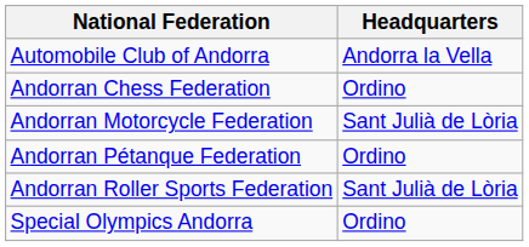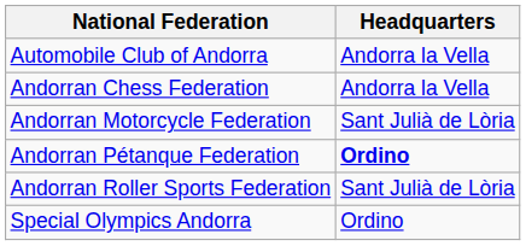Andorran Chess Federation | Headquarters: Ordino -> Andorra la Vella
Andorran Pétanque Federation | Headquarters: normal -> bold
